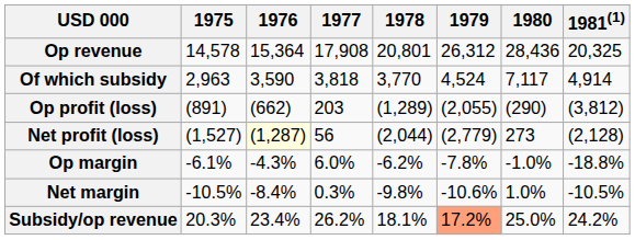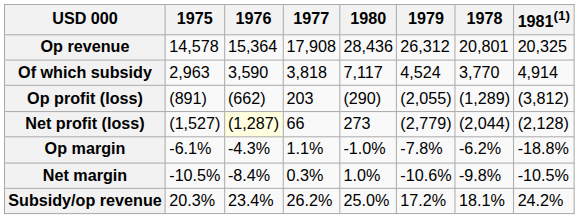columns swapped: 1978 <-> 1980
Net profit (loss) | 1977: 56 -> 66
Op margin | 1977: 6.0% -> 1.1%
Subsidy/op revenue | 1979: lightsalmon background -> no background
